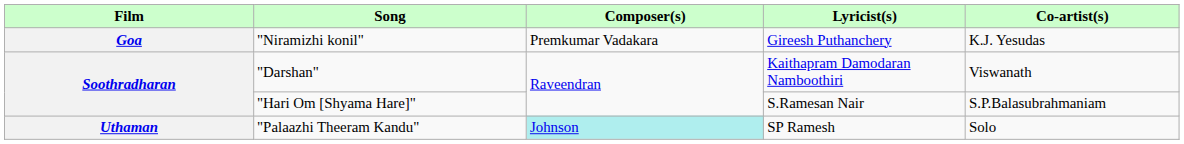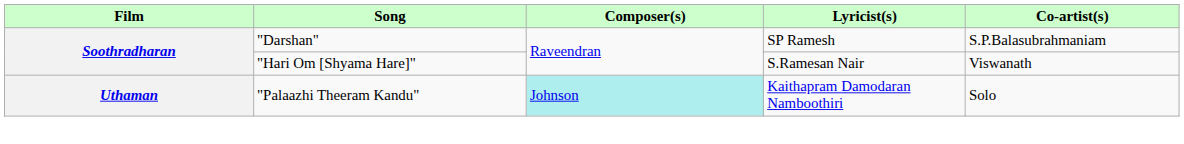- row: Goa | "Niramizhi konil" | Premkumar Vadakara | Gireesh Puthanchery | K.J. Yesudas
"Darshan" | Lyricist(s): Kaithapram Damodaran Namboothiri -> SP Ramesh
"Darshan" | Co-artist(s): Viswanath -> S.P.Balasubrahmaniam
"Hari Om [Shyama Hare]" | Co-artist(s): S.P.Balasubrahmaniam -> Viswanath
"Palaazhi Theeram Kandu" | Lyricist(s): SP Ramesh -> Kaithapram Damodaran Namboothiri
